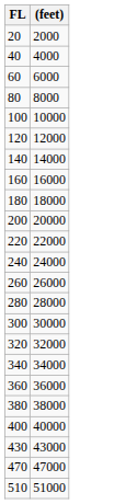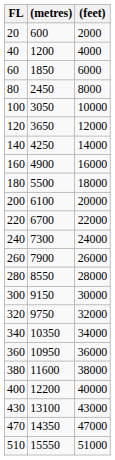+ column: (metres) | 600 | 1200 | 1850 | 2450 | 3050 | 3650 | 4250 | 4900 | 5500 | 6100 | 6700 | 7300 | 7900 | 8550 | 9150 | 9750 | 10350 | 10950 | 11600 | 12200 | 13100 | 14350 | 15550
